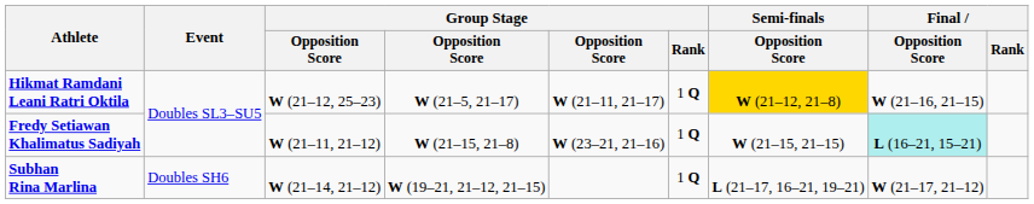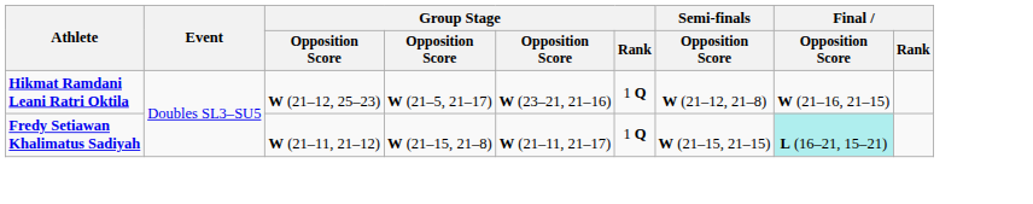Hikmat Ramdani Leani Ratri Oktila | column 5: W (21–11, 21–17) -> W (23–21, 21–16)
Hikmat Ramdani Leani Ratri Oktila | Semi-finals / Opposition Score: gold background -> no background
Fredy Setiawan Khalimatus Sadiyah | column 5: W (23–21, 21–16) -> W (21–11, 21–17)
- row: Subhan Rina Marlina | Doubles SH6 | W (21–14, 21–12) | W (19–21, 21–12, 21–15) | 1 Q | L (21–17, 16–21, 19–21) | W (21–17, 21–12)
